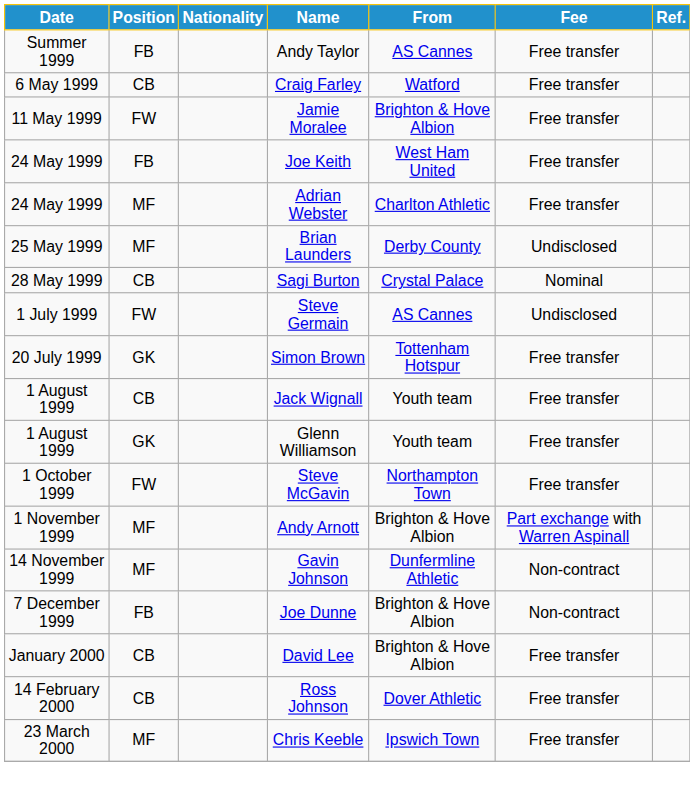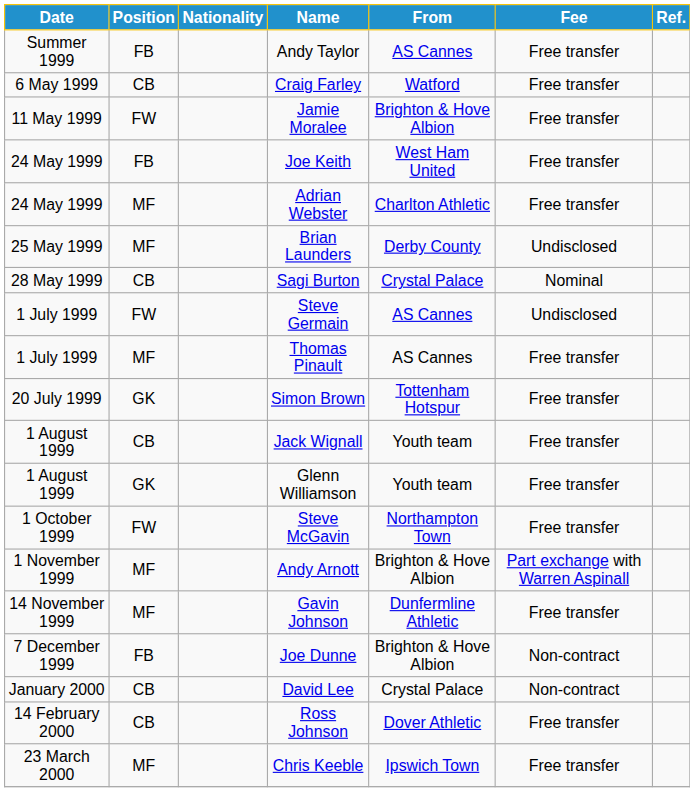+ row: 1 July 1999 | MF | Thomas Pinault | AS Cannes | Free transfer
Gavin Johnson | Fee: Non-contract -> Free transfer
David Lee | From: Brighton & Hove Albion -> Crystal Palace
David Lee | Fee: Free transfer -> Non-contract
